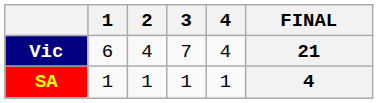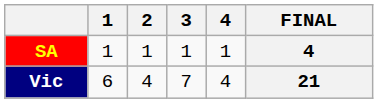rows swapped: SA <-> Vic
